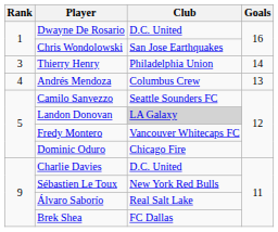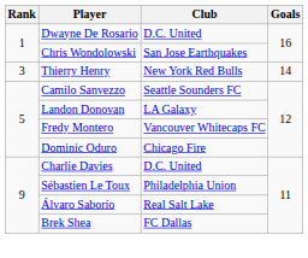Thierry Henry | Club: Philadelphia Union -> New York Red Bulls
- row: 4 | Andrés Mendoza | Columbus Crew | 13
Landon Donovan | Club: lightgrey background -> no background
Sébastien Le Toux | Club: New York Red Bulls -> Philadelphia Union
